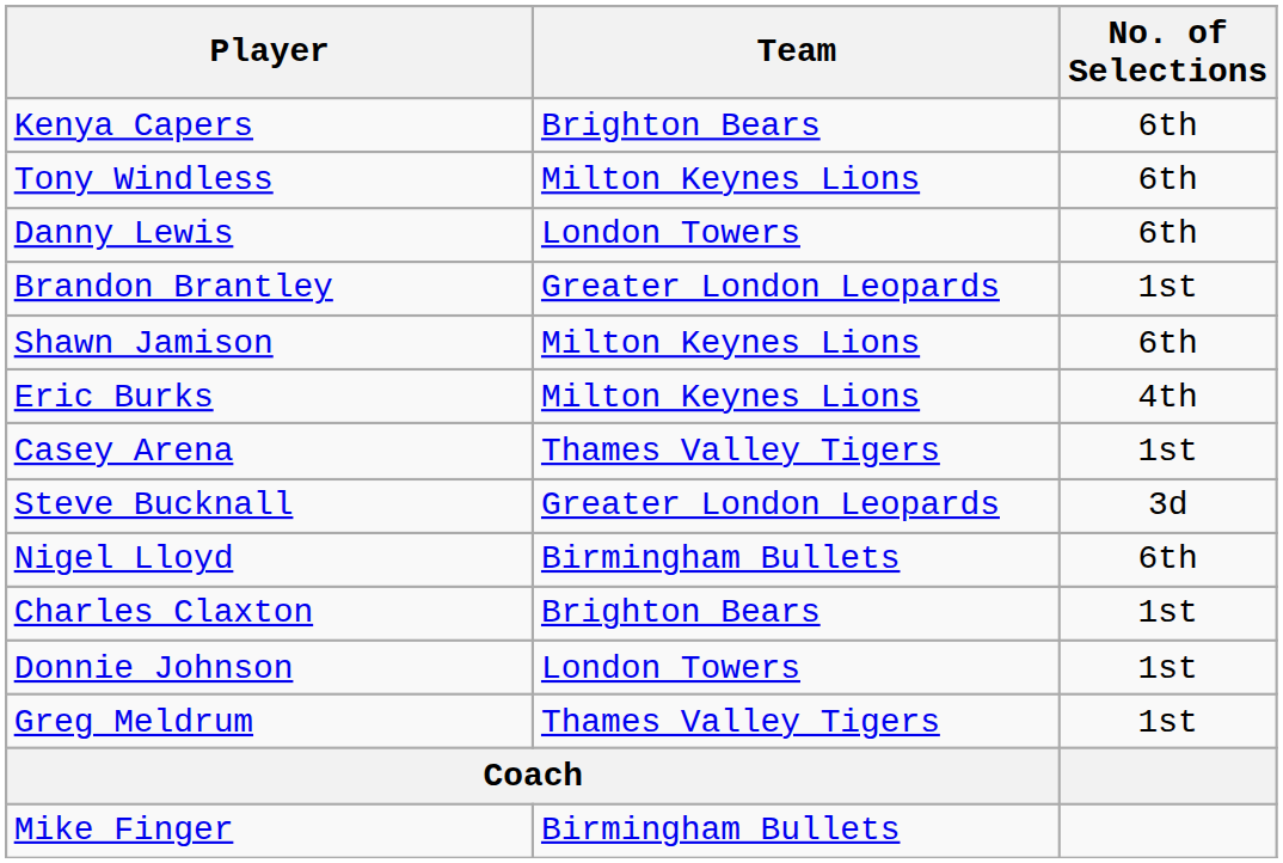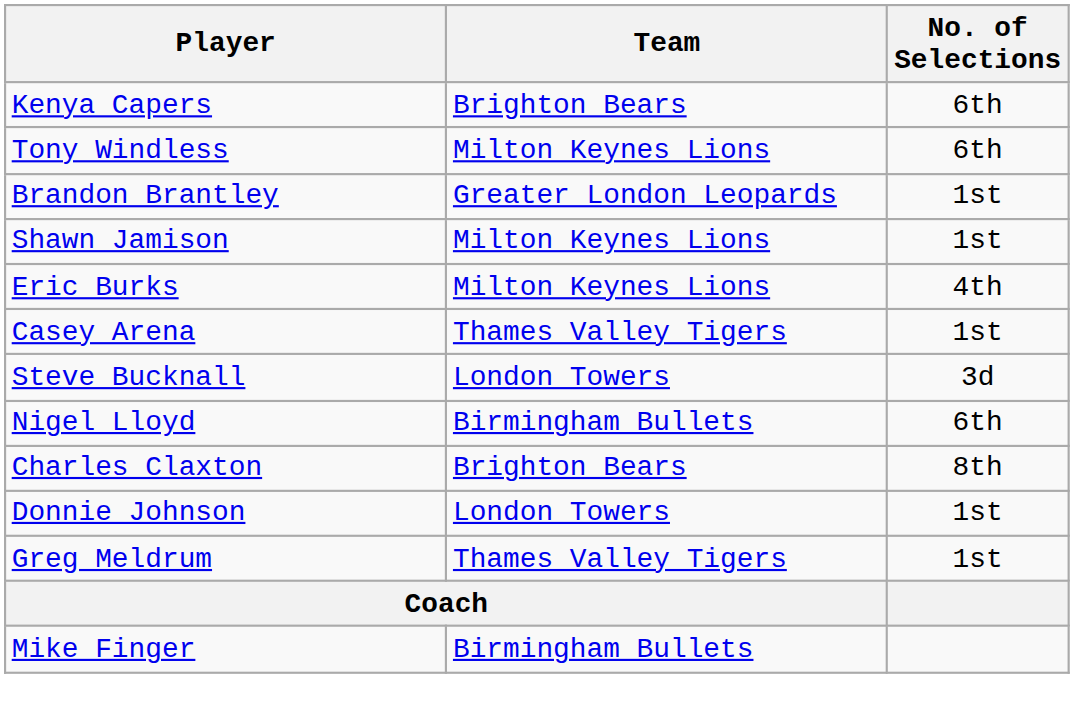- row: Danny Lewis | London Towers | 6th
Shawn Jamison | No. of Selections: 6th -> 1st
Steve Bucknall | Team: Greater London Leopards -> London Towers
Charles Claxton | No. of Selections: 1st -> 8th
